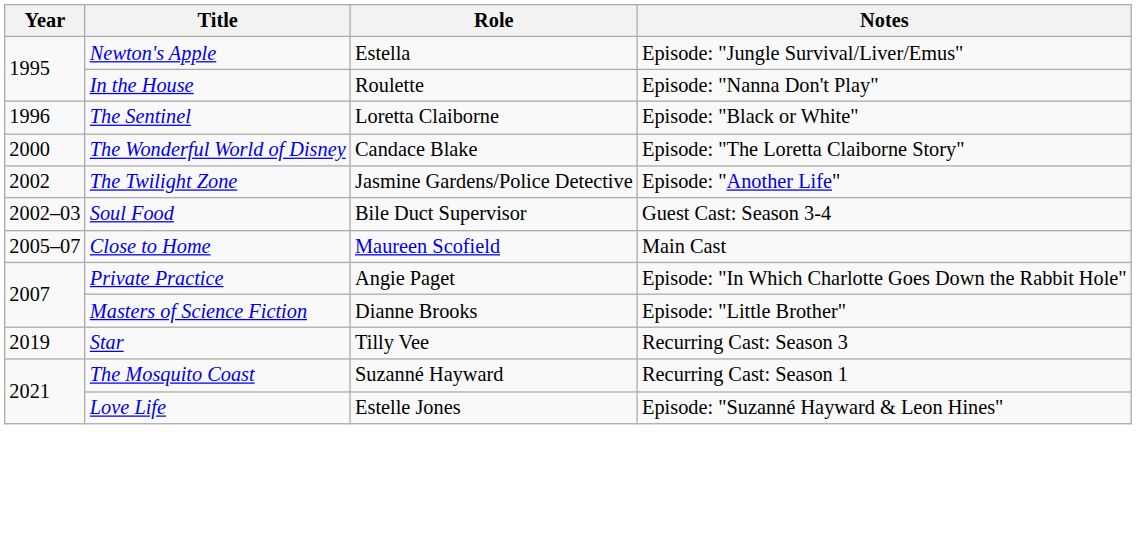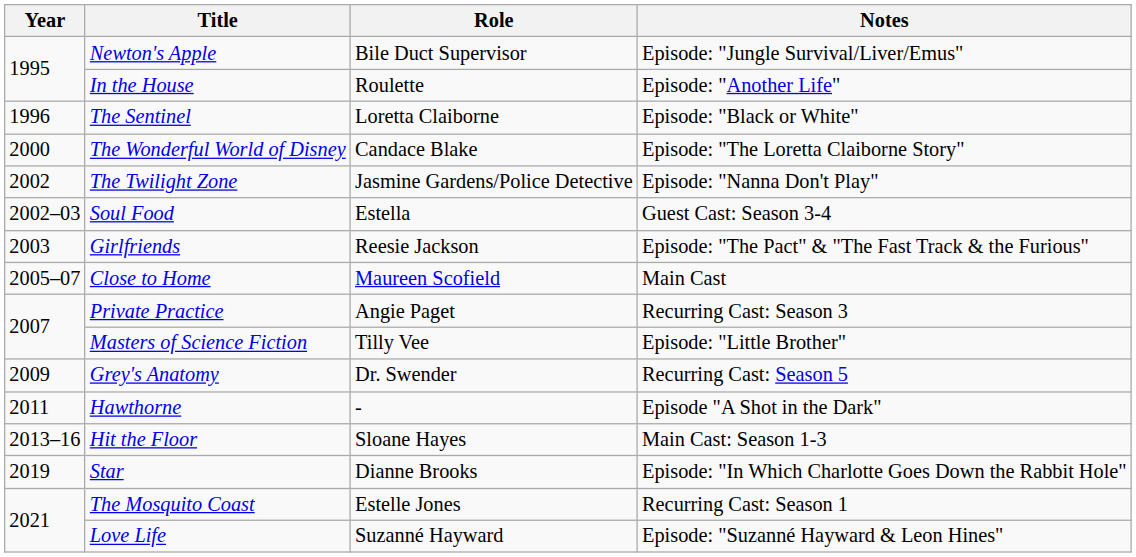Newton's Apple | Role: Estella -> Bile Duct Supervisor
In the House | Notes: Episode: "Nanna Don't Play" -> Episode: "Another Life"
The Twilight Zone | Notes: Episode: "Another Life" -> Episode: "Nanna Don't Play"
Soul Food | Role: Bile Duct Supervisor -> Estella
+ row: 2003 | Girlfriends | Reesie Jackson | Episode: "The Pact" & "The Fast Track & the Furious"
Private Practice | Notes: Episode: "In Which Charlotte Goes Down the Rabbit Hole" -> Recurring Cast: Season 3
Masters of Science Fiction | Role: Dianne Brooks -> Tilly Vee
+ row: 2009 | Grey's Anatomy | Dr. Swender | Recurring Cast: Season 5
+ row: 2011 | Hawthorne | - | Episode "A Shot in the Dark"
+ row: 2013–16 | Hit the Floor | Sloane Hayes | Main Cast: Season 1-3
Star | Role: Tilly Vee -> Dianne Brooks
Star | Notes: Recurring Cast: Season 3 -> Episode: "In Which Charlotte Goes Down the Rabbit Hole"
The Mosquito Coast | Role: Suzanné Hayward -> Estelle Jones
Love Life | Role: Estelle Jones -> Suzanné Hayward
